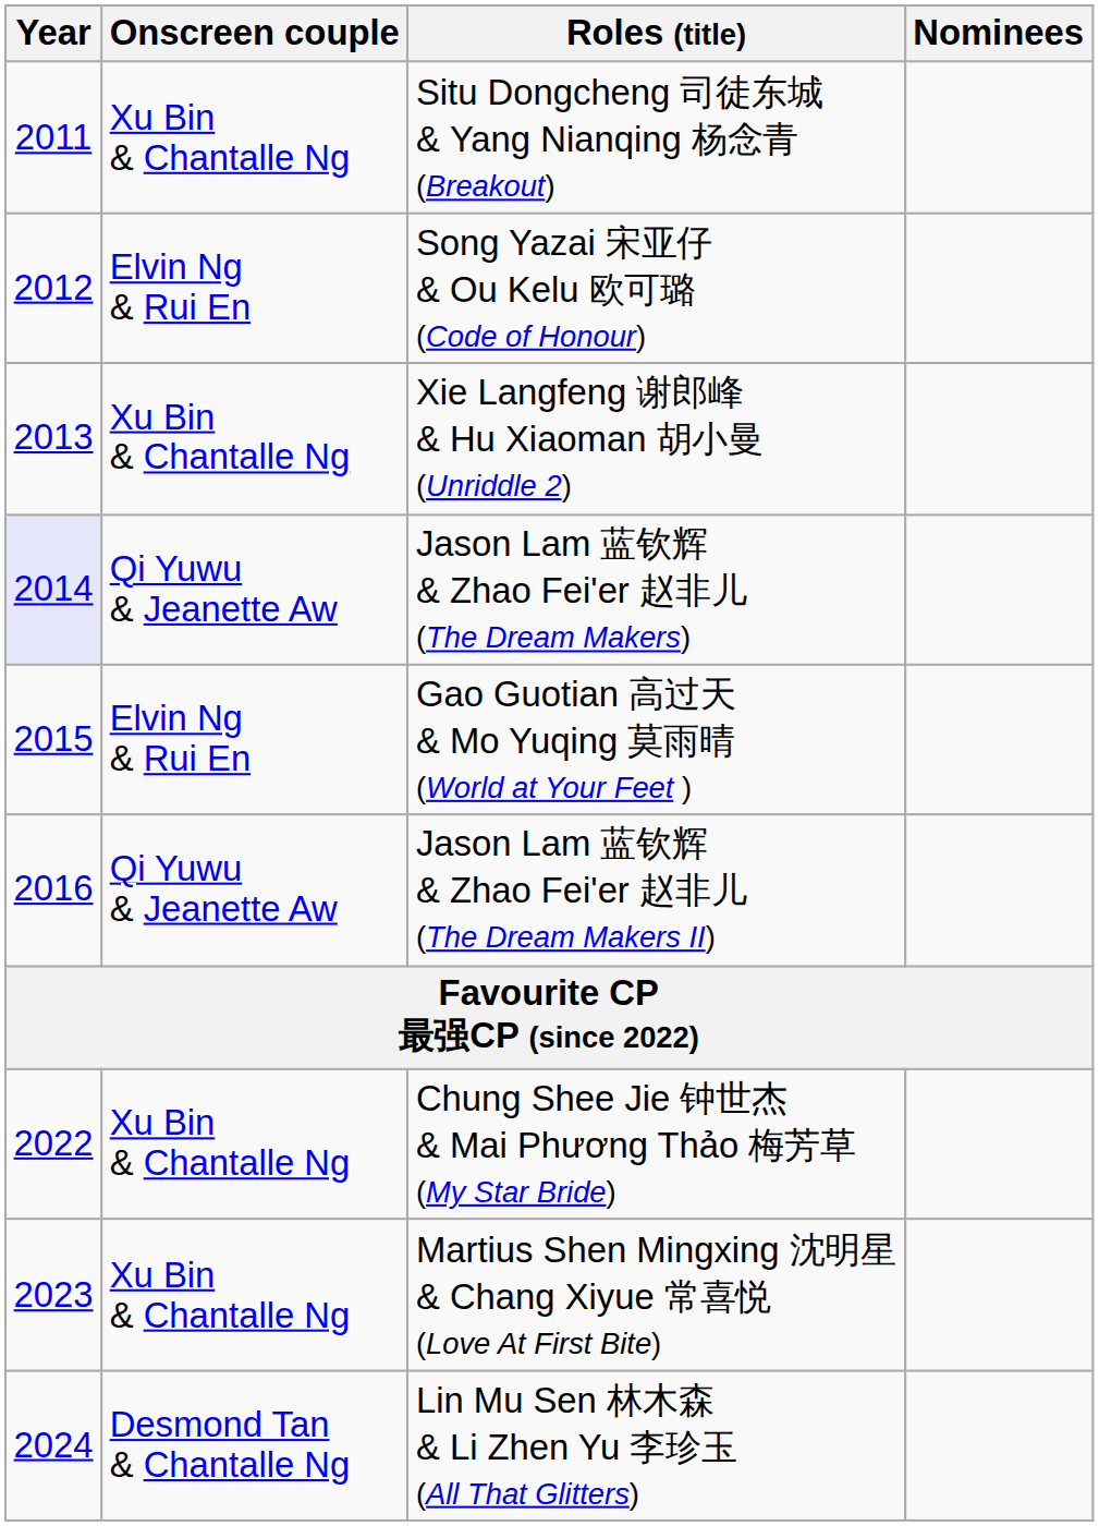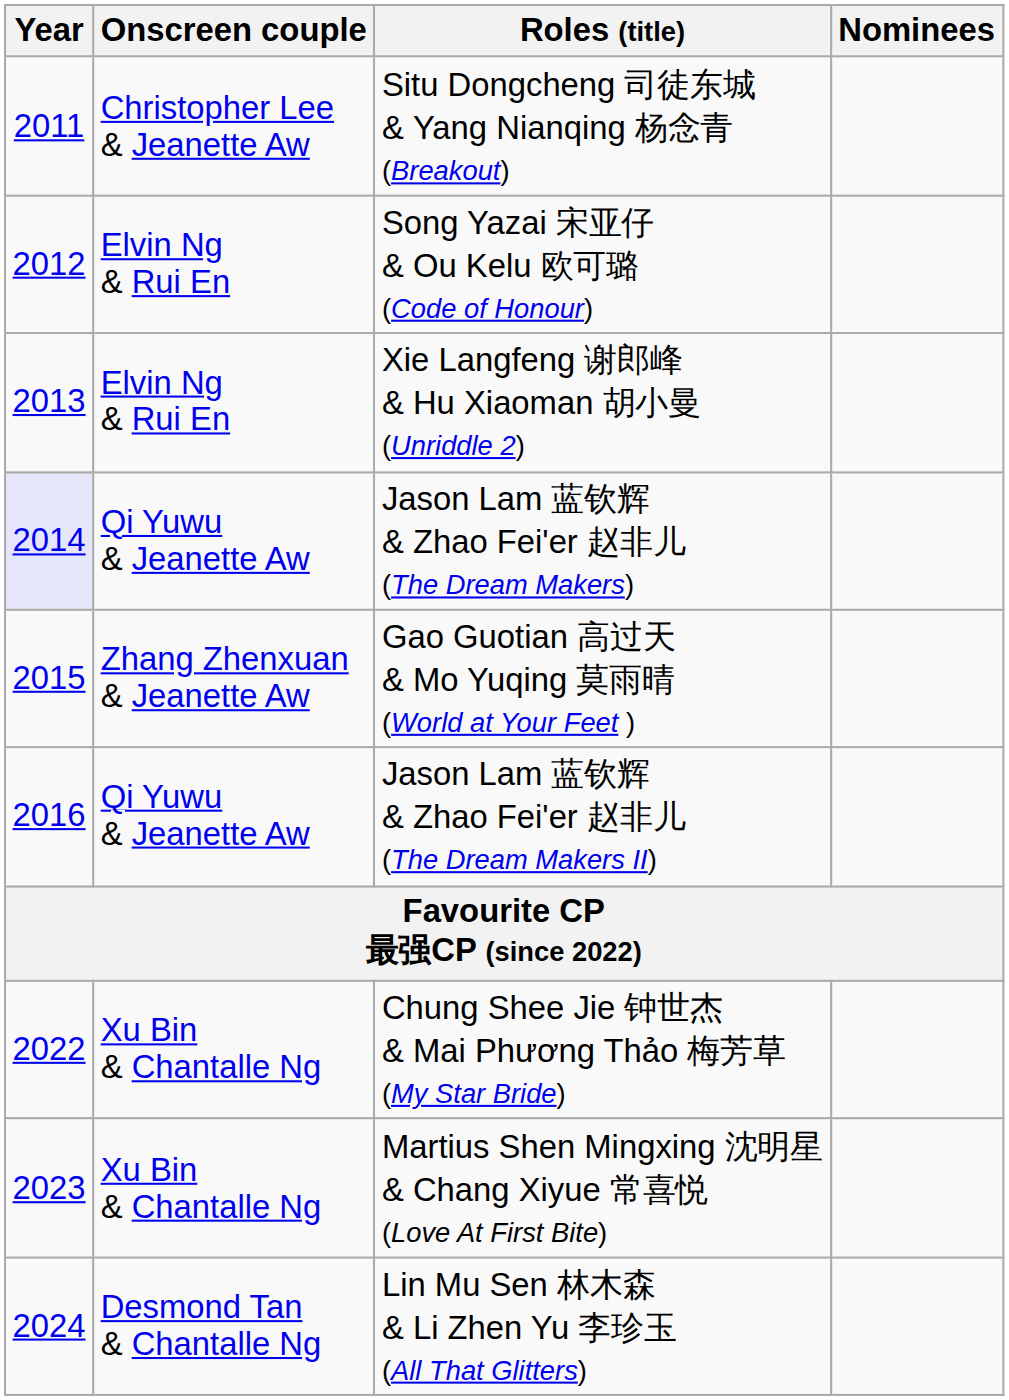Situ Dongcheng 司徒东城 & Yang Nianqing 杨念青 (Breakout) | Onscreen couple: Xu Bin & Chantalle Ng -> Christopher Lee & Jeanette Aw
Xie Langfeng 谢郎峰 & Hu Xiaoman 胡小曼 (Unriddle 2) | Onscreen couple: Xu Bin & Chantalle Ng -> Elvin Ng & Rui En
Gao Guotian 高过天 & Mo Yuqing 莫雨晴 (World at Your Feet ) | Onscreen couple: Elvin Ng & Rui En -> Zhang Zhenxuan & Jeanette Aw
